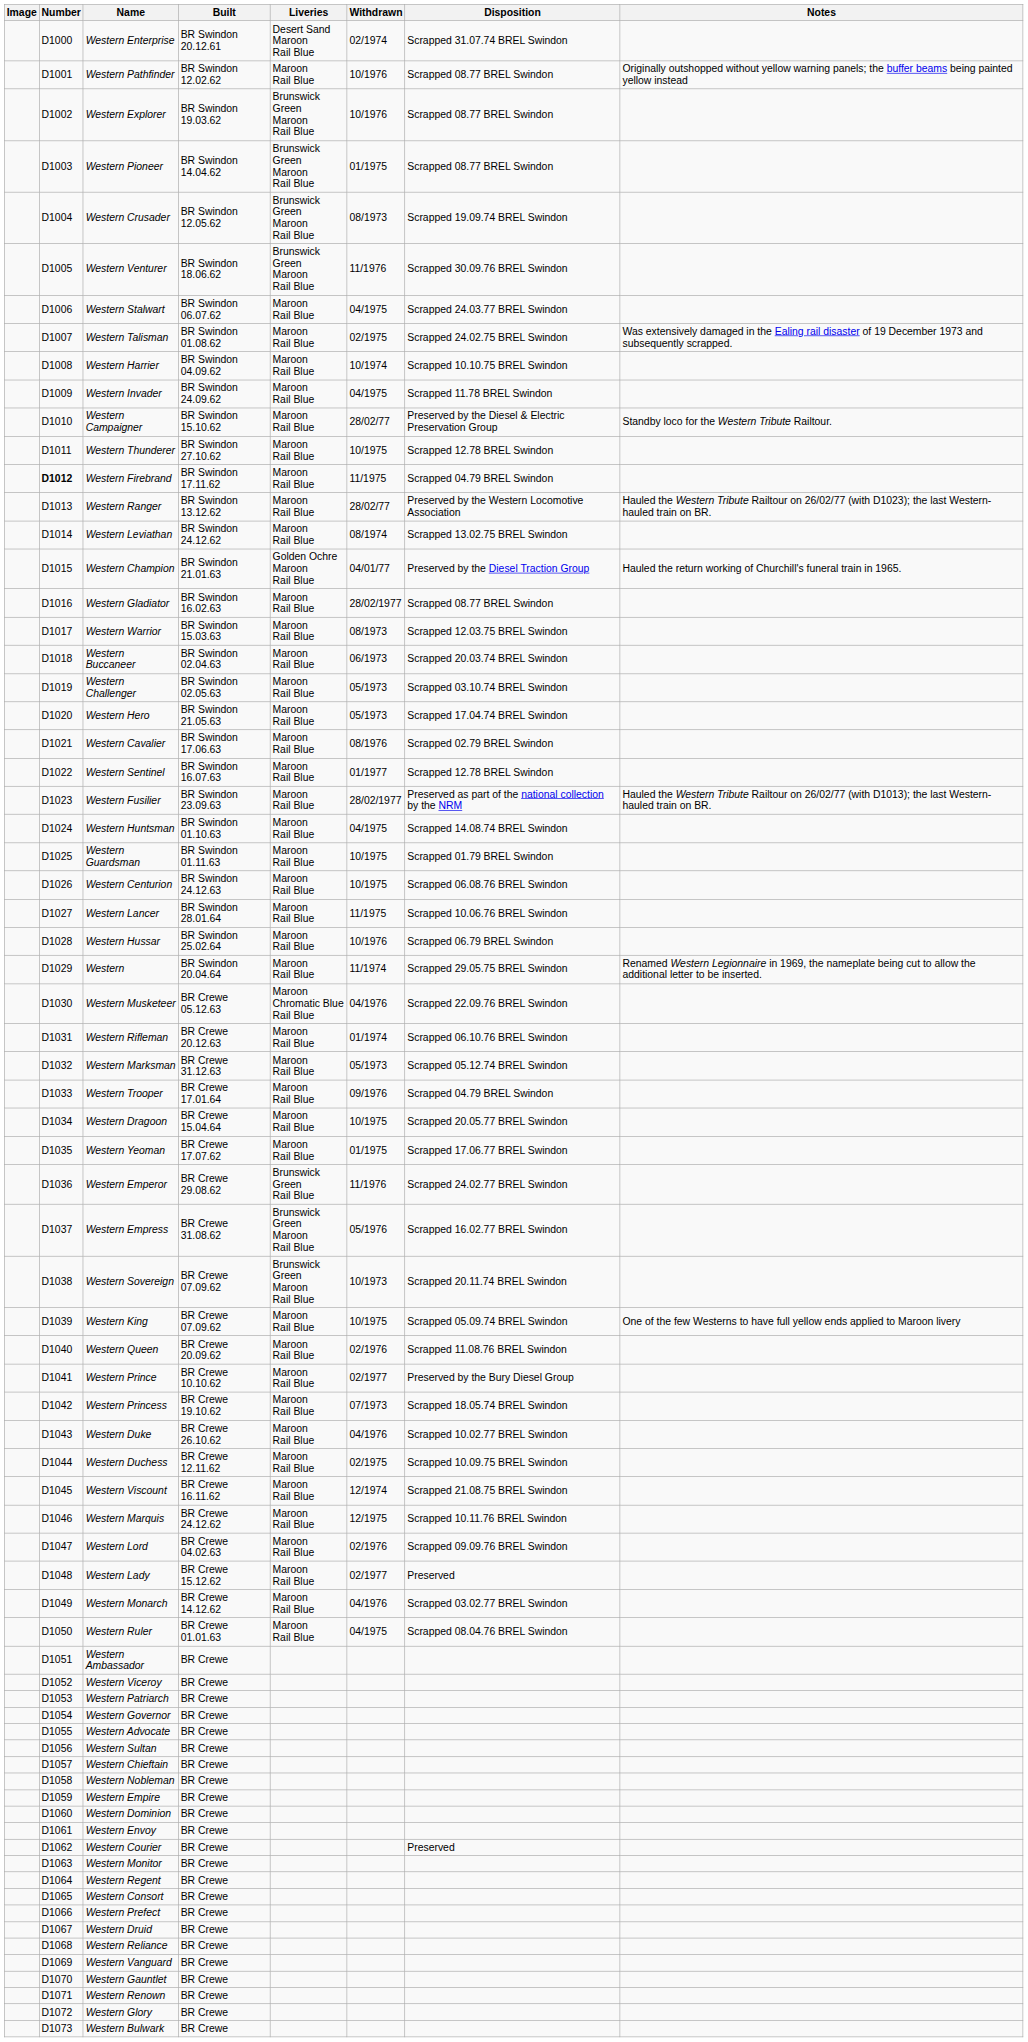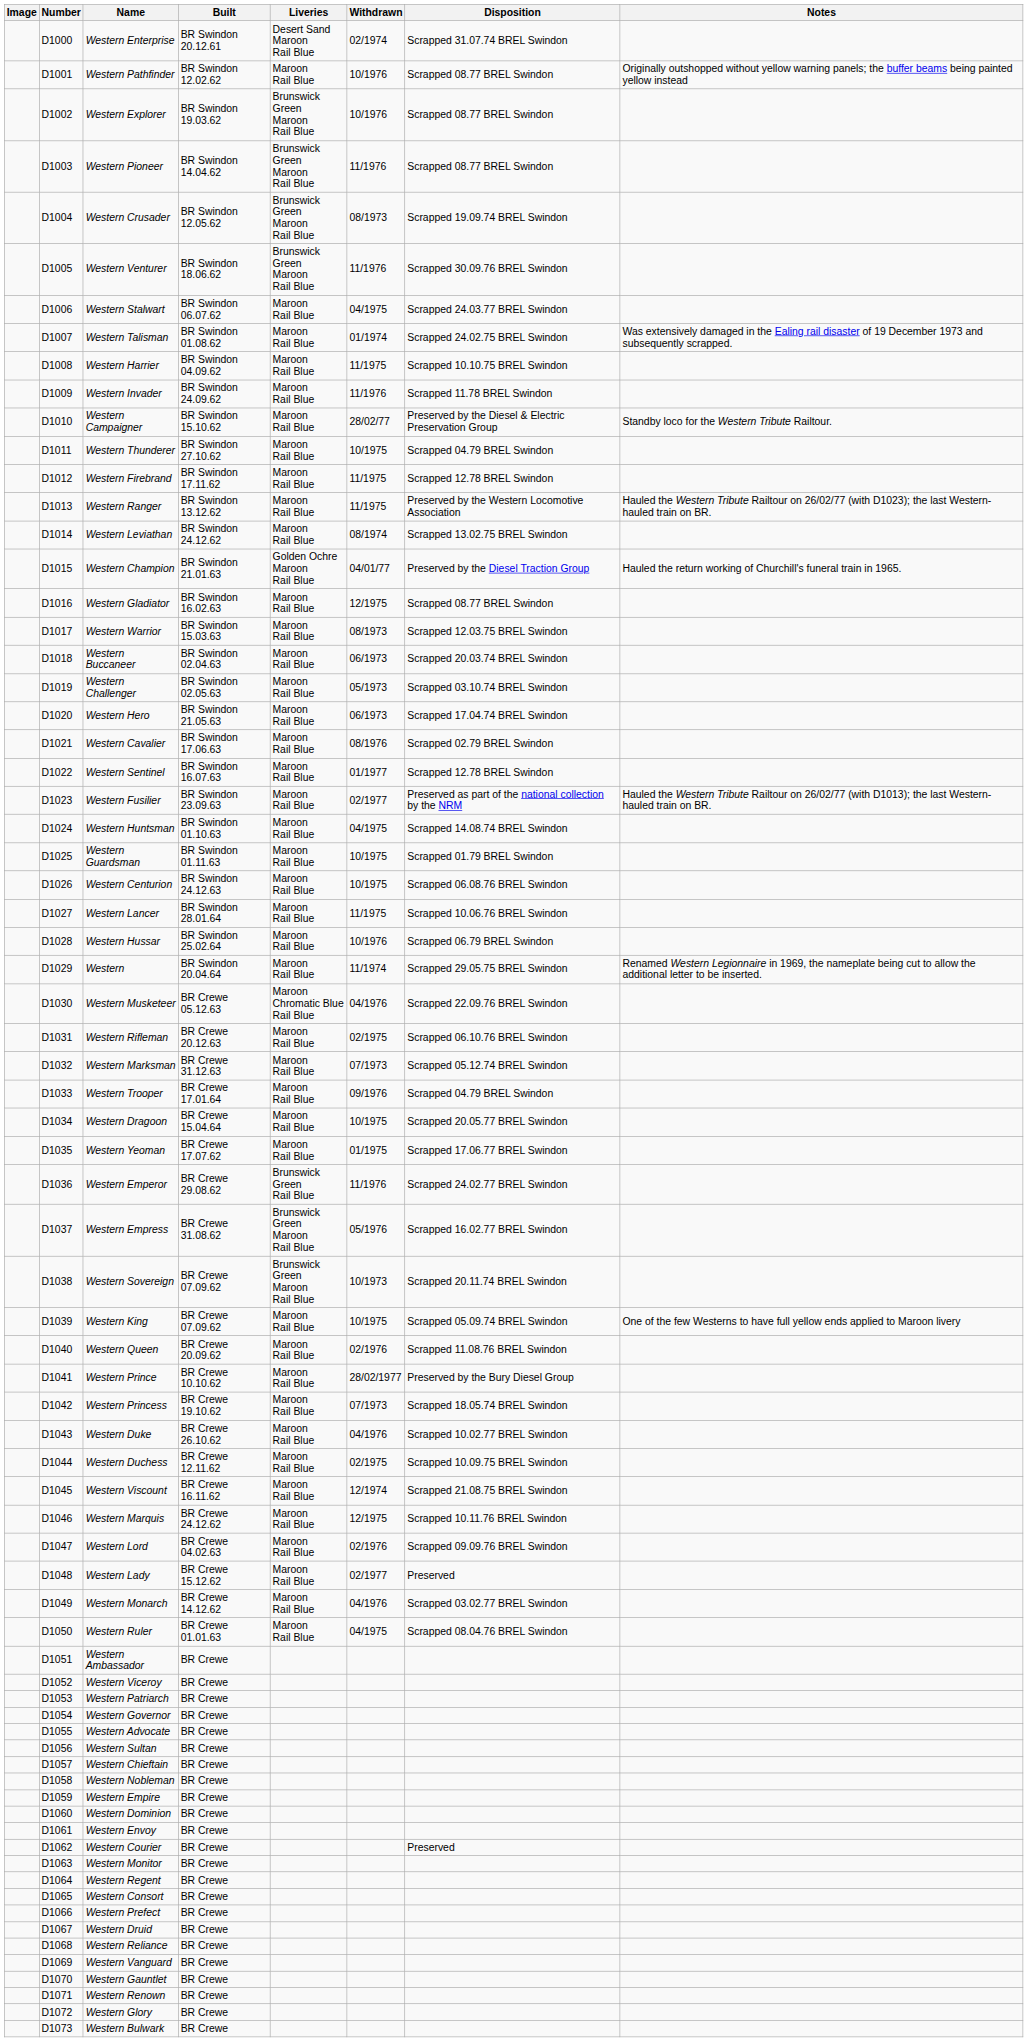Western Pioneer | Withdrawn: 01/1975 -> 11/1976
Western Talisman | Withdrawn: 02/1975 -> 01/1974
Western Harrier | Withdrawn: 10/1974 -> 11/1975
Western Invader | Withdrawn: 04/1975 -> 11/1976
Western Thunderer | Disposition: Scrapped 12.78 BREL Swindon -> Scrapped 04.79 BREL Swindon
Western Firebrand | Number: bold -> normal
Western Firebrand | Disposition: Scrapped 04.79 BREL Swindon -> Scrapped 12.78 BREL Swindon
Western Ranger | Withdrawn: 28/02/77 -> 11/1975
Western Gladiator | Withdrawn: 28/02/1977 -> 12/1975
Western Hero | Withdrawn: 05/1973 -> 06/1973
Western Fusilier | Withdrawn: 28/02/1977 -> 02/1977
Western Rifleman | Withdrawn: 01/1974 -> 02/1975
Western Marksman | Withdrawn: 05/1973 -> 07/1973
Western Prince | Withdrawn: 02/1977 -> 28/02/1977
